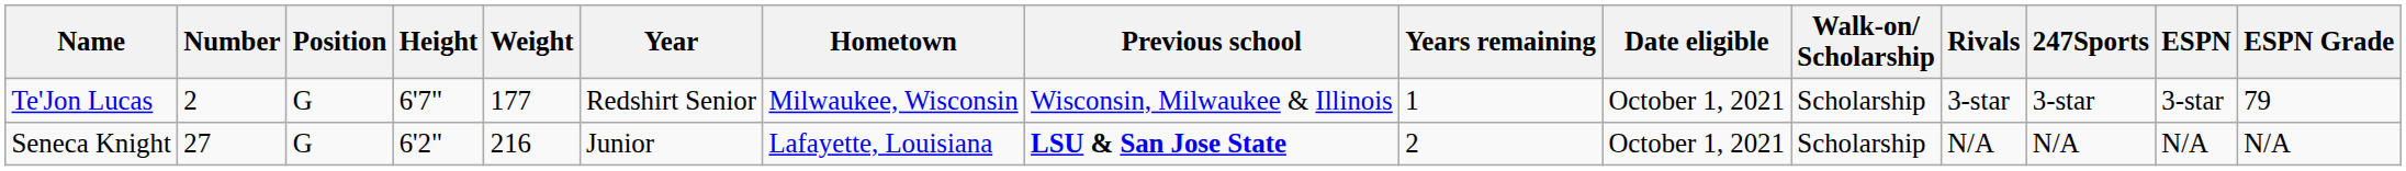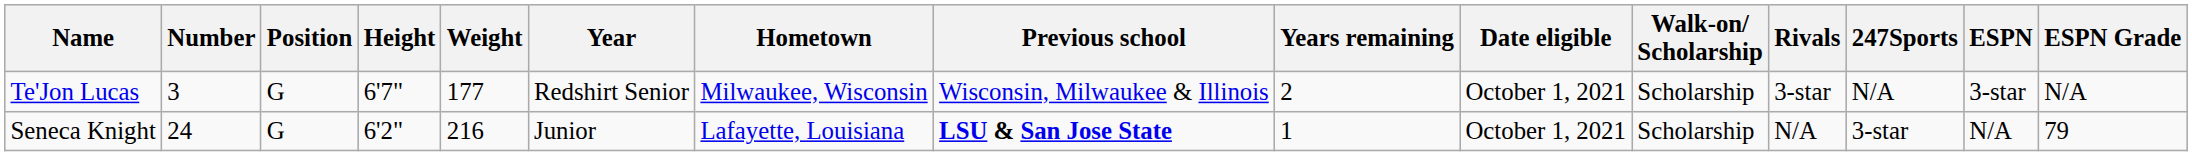Te'Jon Lucas | Number: 2 -> 3
Te'Jon Lucas | Years remaining: 1 -> 2
Te'Jon Lucas | 247Sports: 3-star -> N/A
Te'Jon Lucas | ESPN Grade: 79 -> N/A
Seneca Knight | Number: 27 -> 24
Seneca Knight | Years remaining: 2 -> 1
Seneca Knight | 247Sports: N/A -> 3-star
Seneca Knight | ESPN Grade: N/A -> 79
